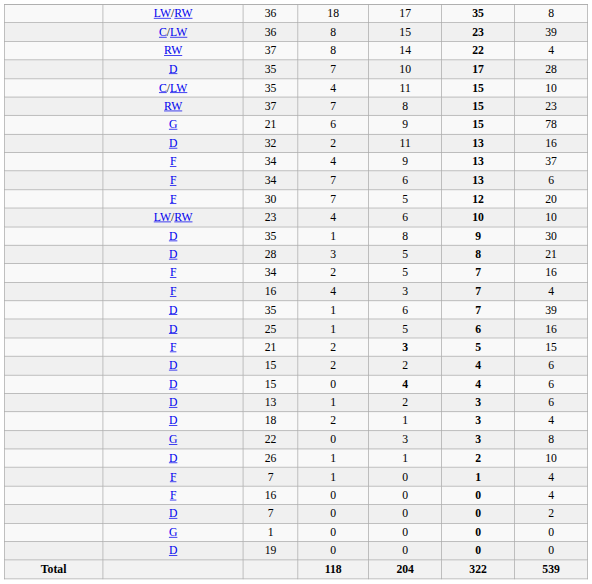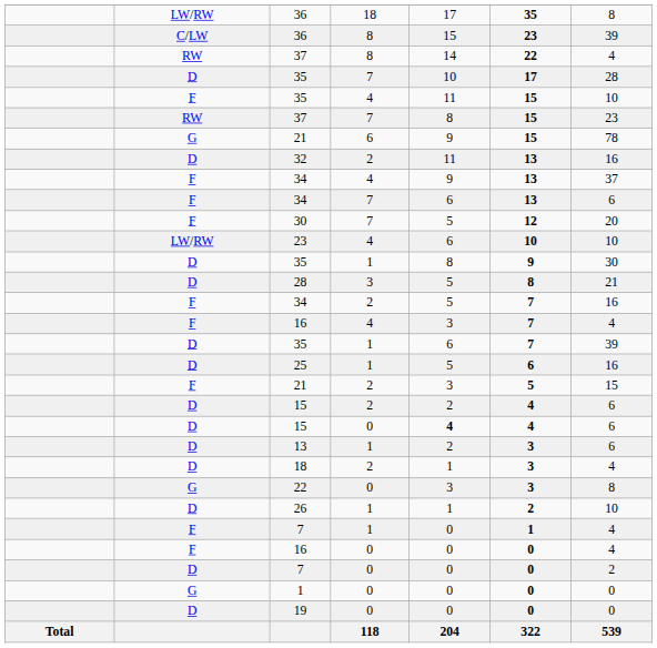35 / 4 | column 2: C/LW -> F
21 / 2 | column 5: bold -> normal
